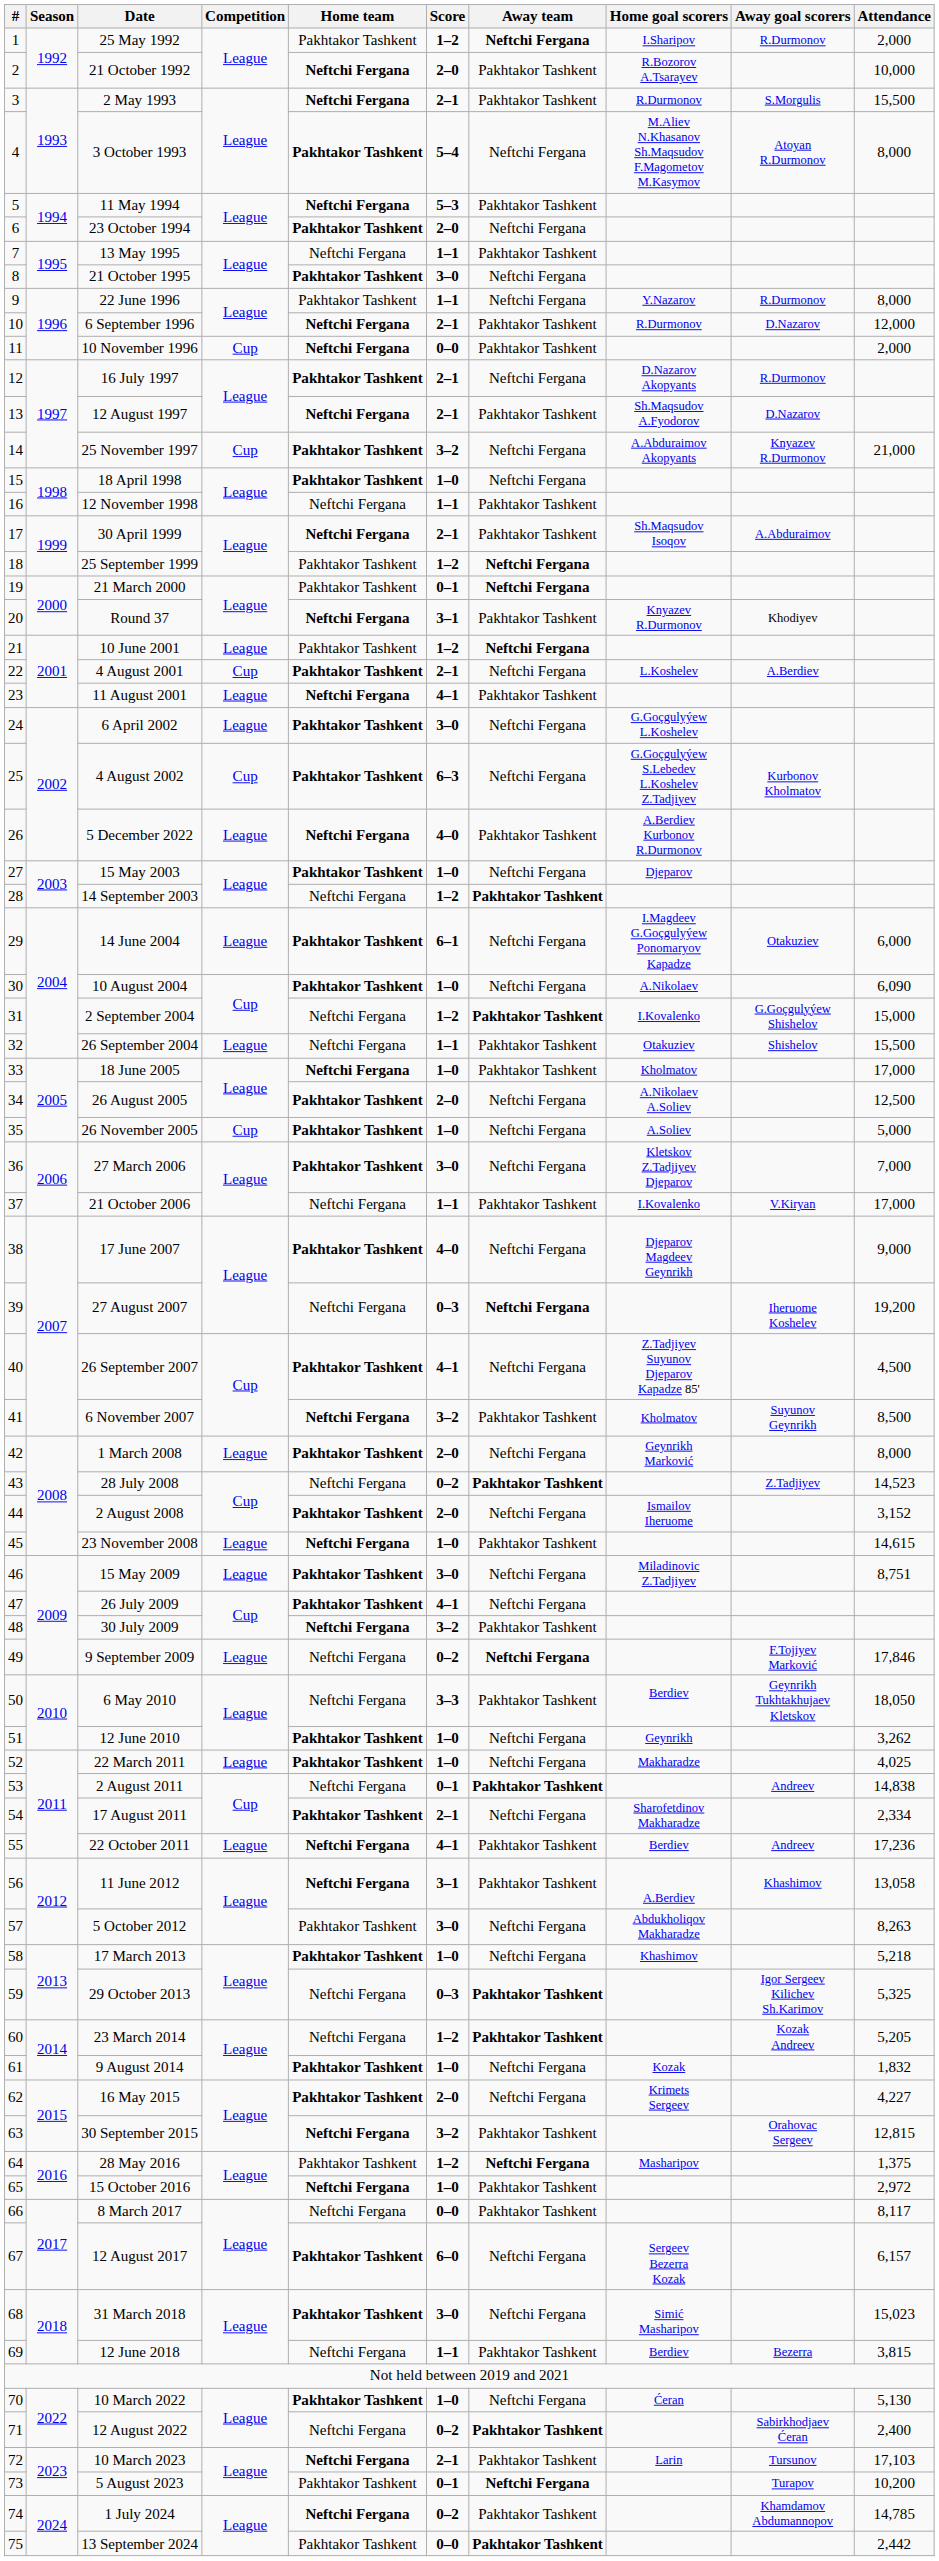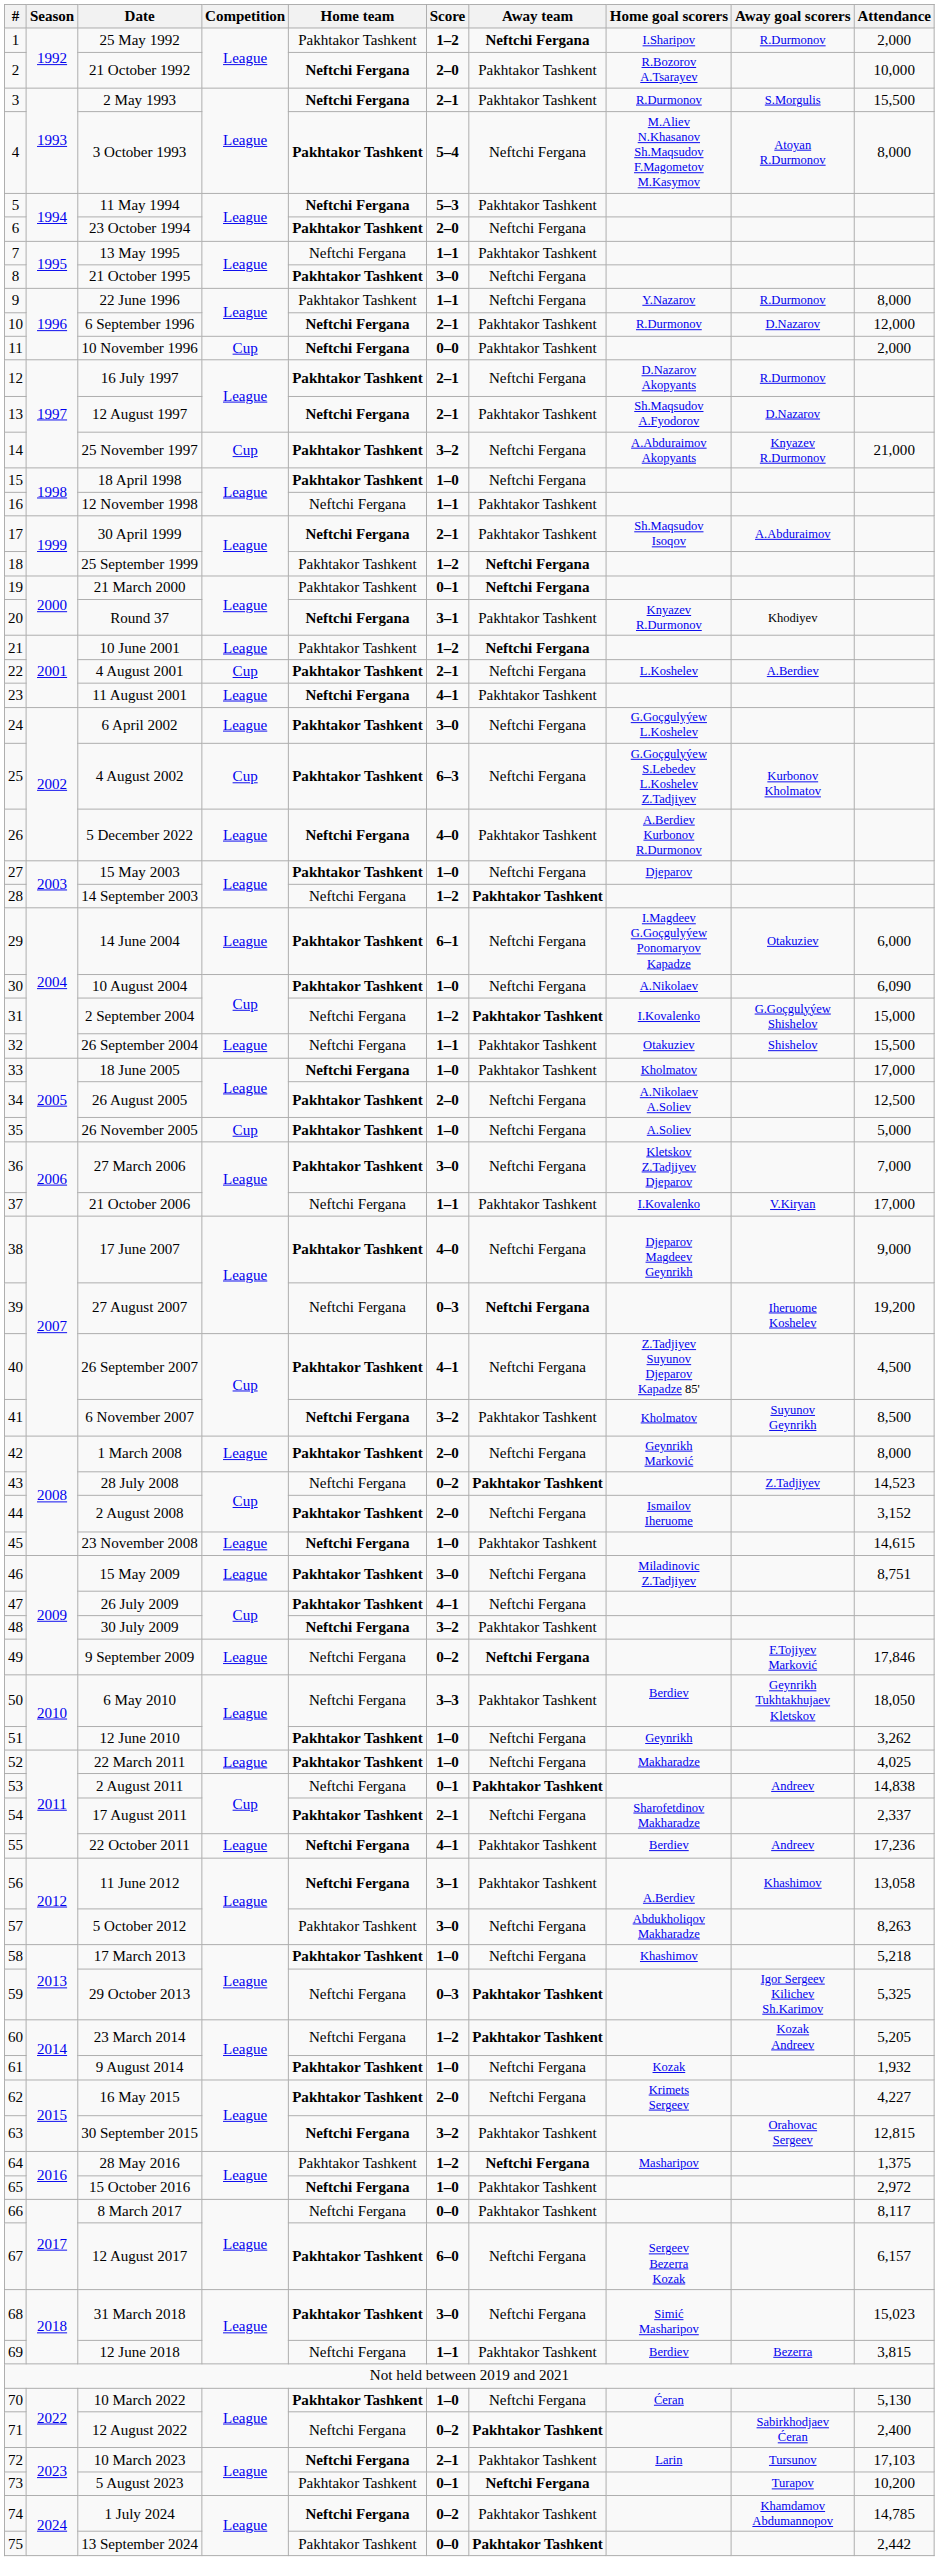17 August 2011 | Attendance: 2,334 -> 2,337
9 August 2014 | Attendance: 1,832 -> 1,932
